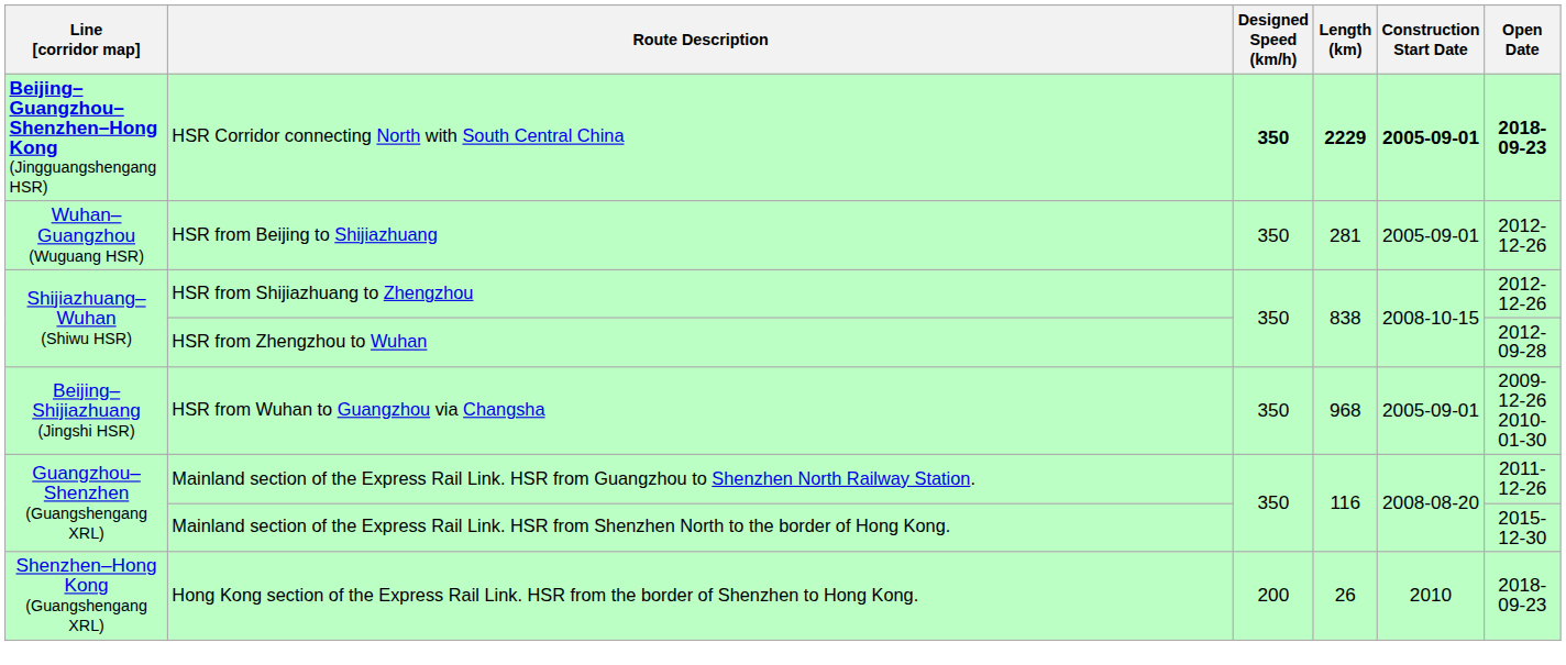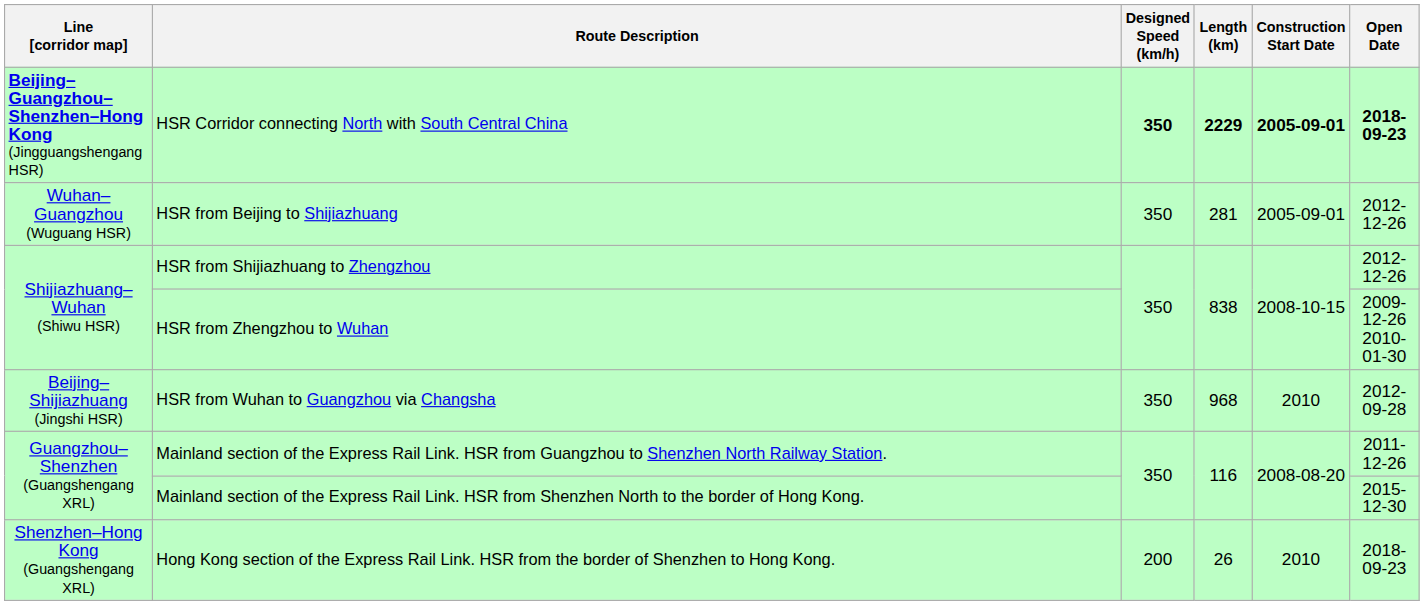HSR from Zhengzhou to Wuhan | Open Date: 2012-09-28 -> 2009-12-26 2010-01-30
HSR from Wuhan to Guangzhou via Changsha | Construction Start Date: 2005-09-01 -> 2010
HSR from Wuhan to Guangzhou via Changsha | Open Date: 2009-12-26 2010-01-30 -> 2012-09-28
